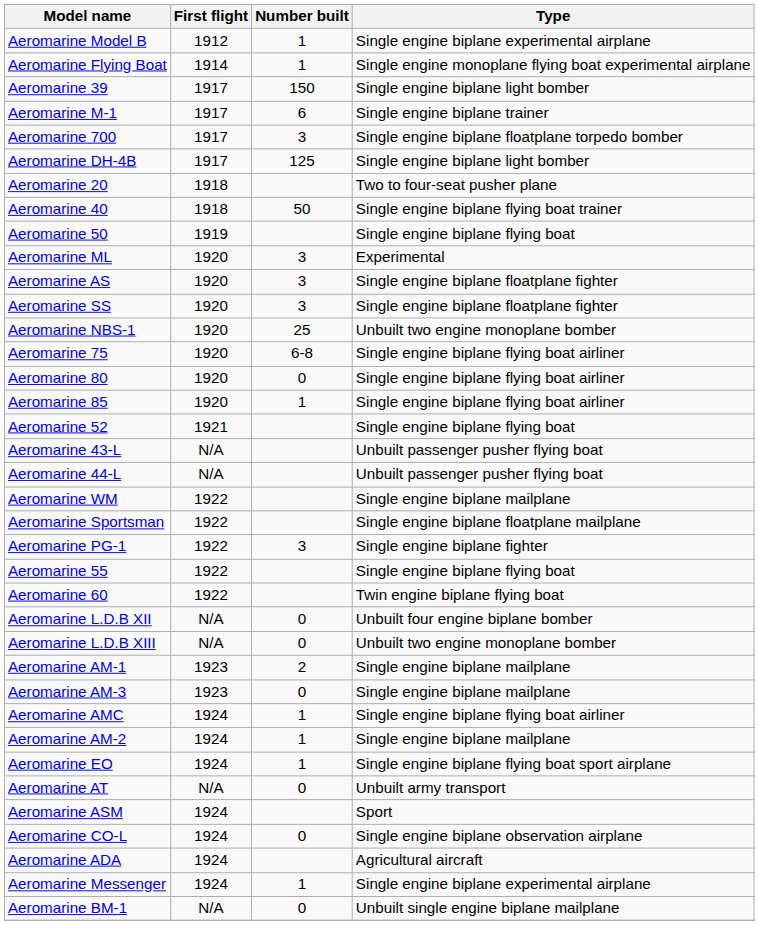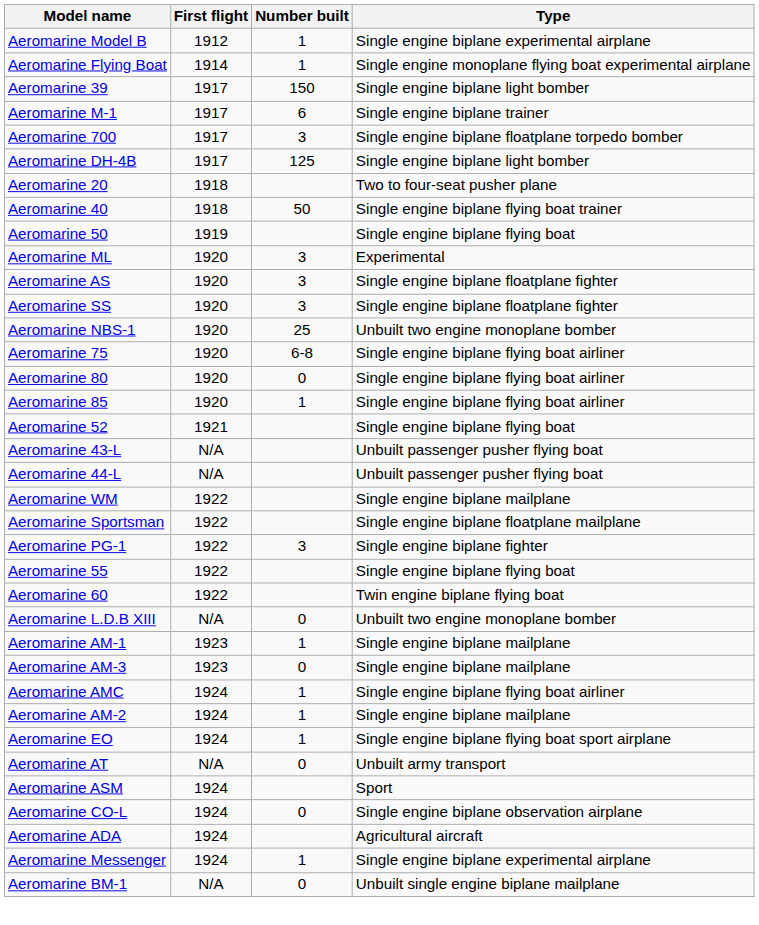- row: Aeromarine L.D.B XII | N/A | 0 | Unbuilt four engine biplane bomber
Aeromarine AM-1 | Number built: 2 -> 1
